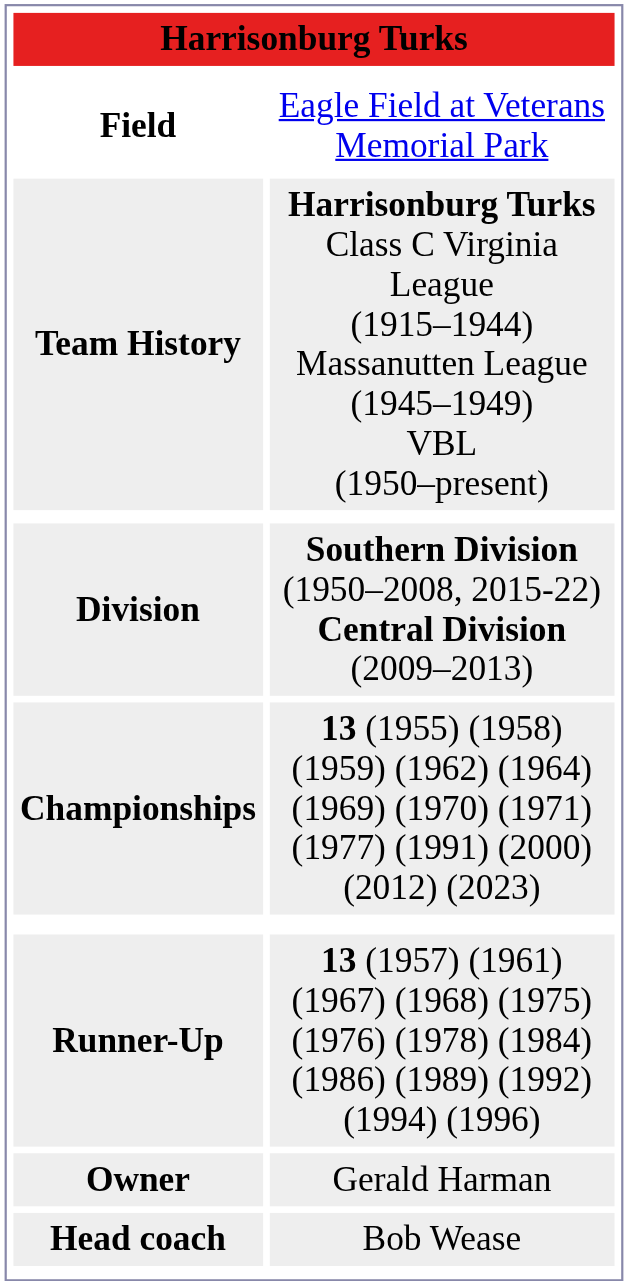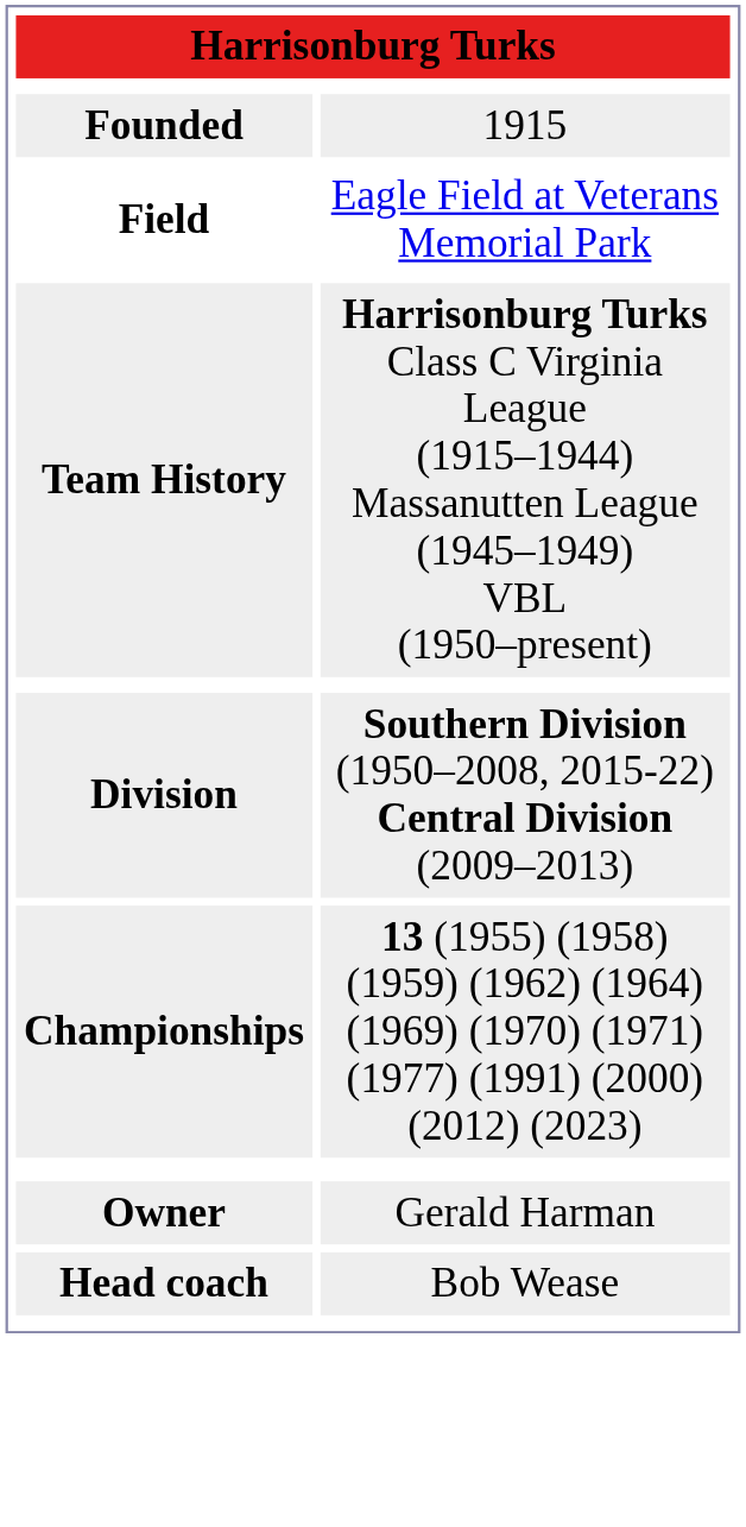+ row: Founded | 1915
- row: Runner-Up | 13 (1957) (1961) (1967) (1968) (1975) (1976) (1978) (1984) (1986) (1989) (1992) (1994) (1996)
